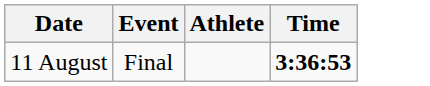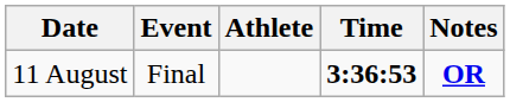+ column: Notes | OR
